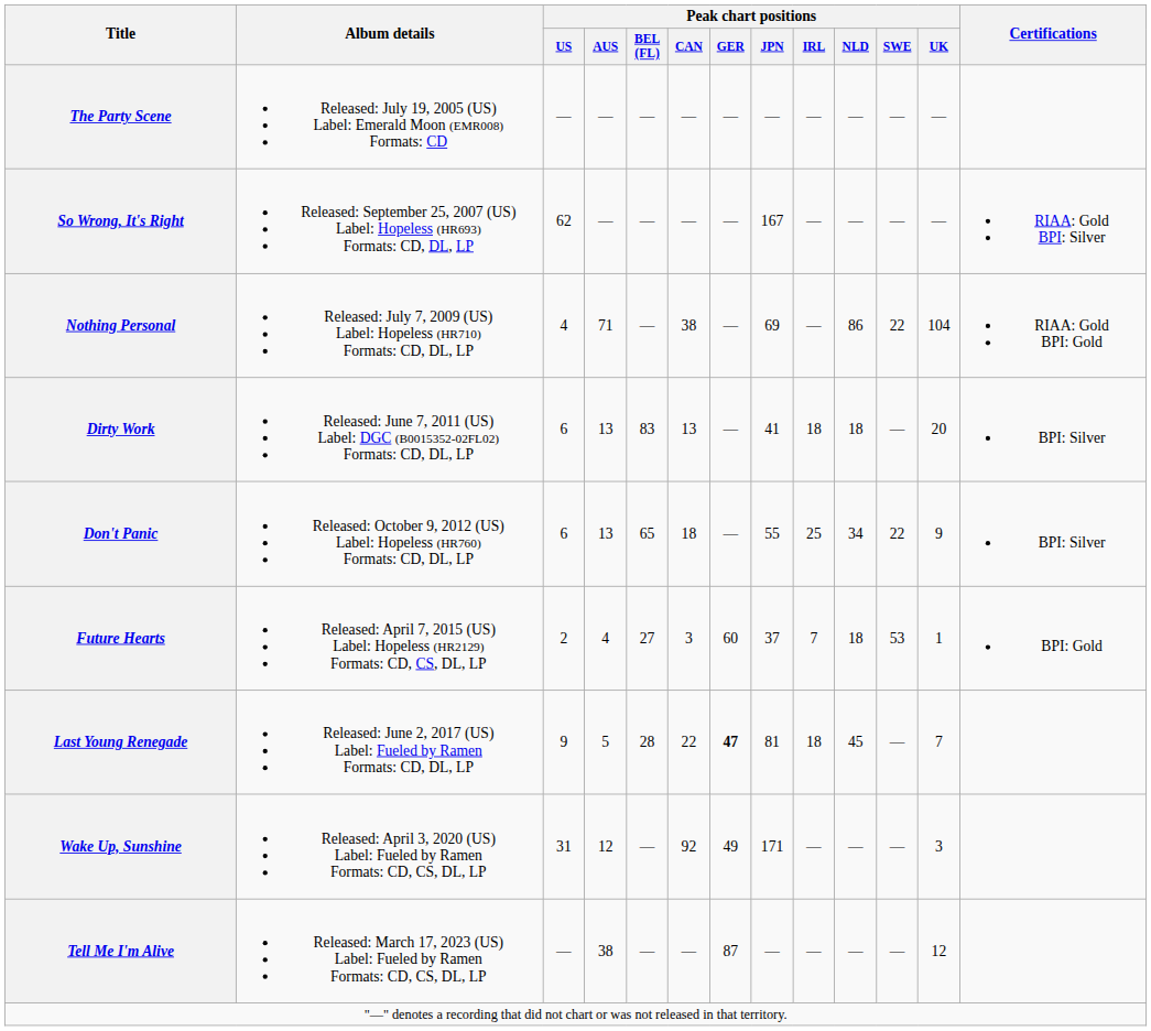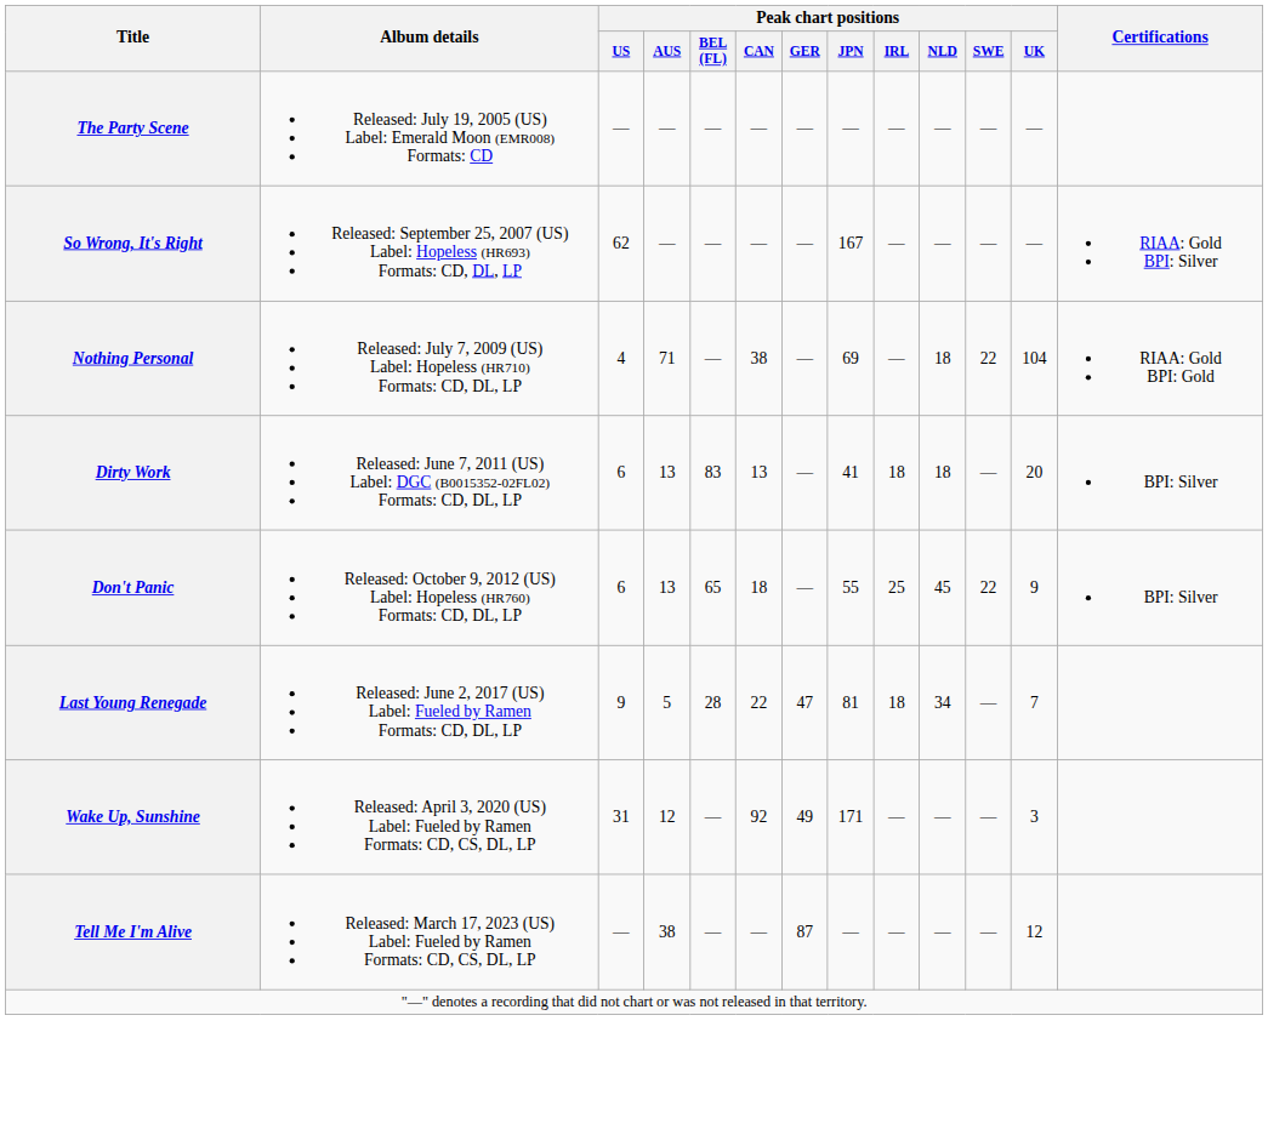Nothing Personal | Peak chart positions / NLD: 86 -> 18
Don't Panic | Peak chart positions / NLD: 34 -> 45
- row: Future Hearts | Released: April 7, 2015 (US) Label: Hopeless (HR2129) Formats: CD, CS, DL, LP | 2 | 4 | 27 | 3 | 60 | 37 | 7 | 18 | 53 | 1 | BPI: Gold
Last Young Renegade | Peak chart positions / GER: bold -> normal
Last Young Renegade | Peak chart positions / NLD: 45 -> 34
